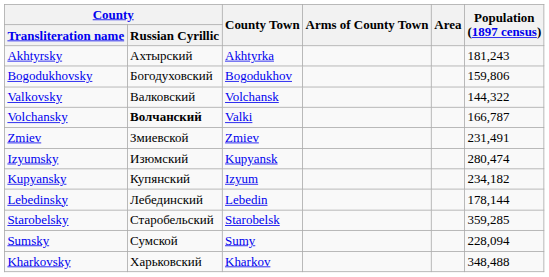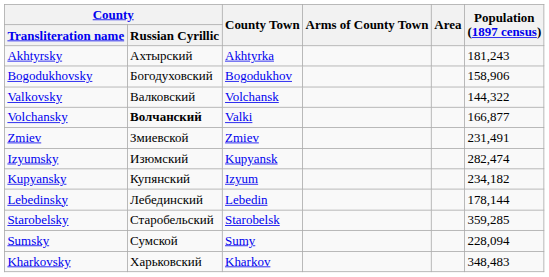Bogodukhovsky | Population (1897 census): 159,806 -> 158,906
Volchansky | Population (1897 census): 166,787 -> 166,877
Izyumsky | Population (1897 census): 280,474 -> 282,474
Kharkovsky | Population (1897 census): 348,488 -> 348,483
